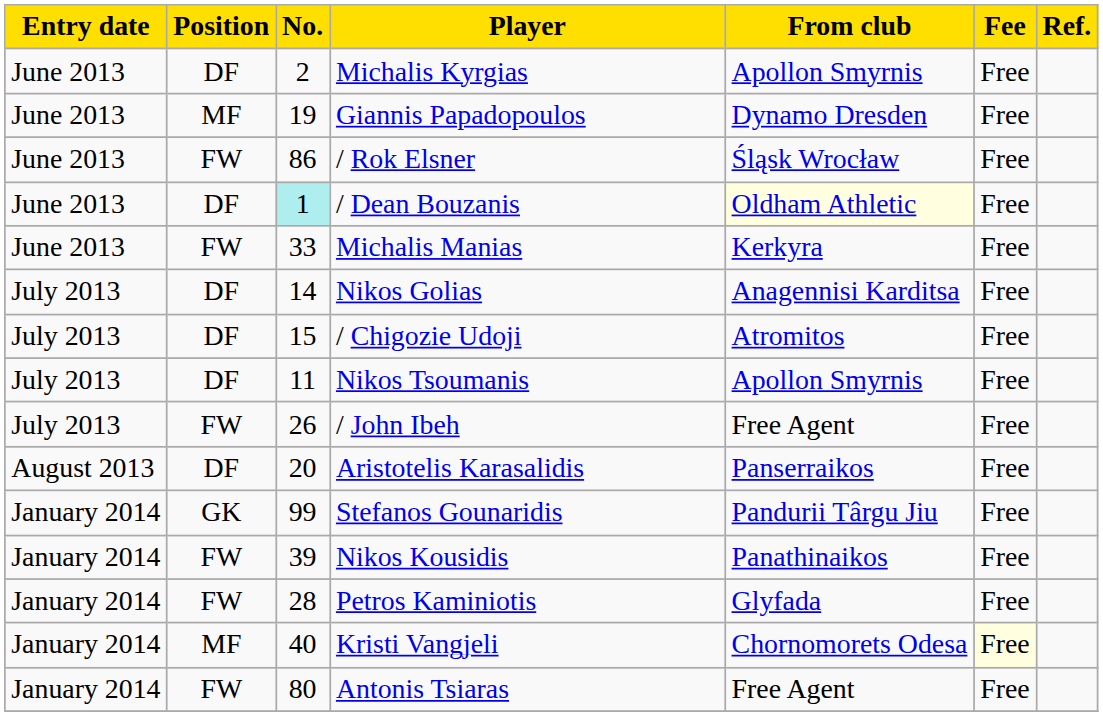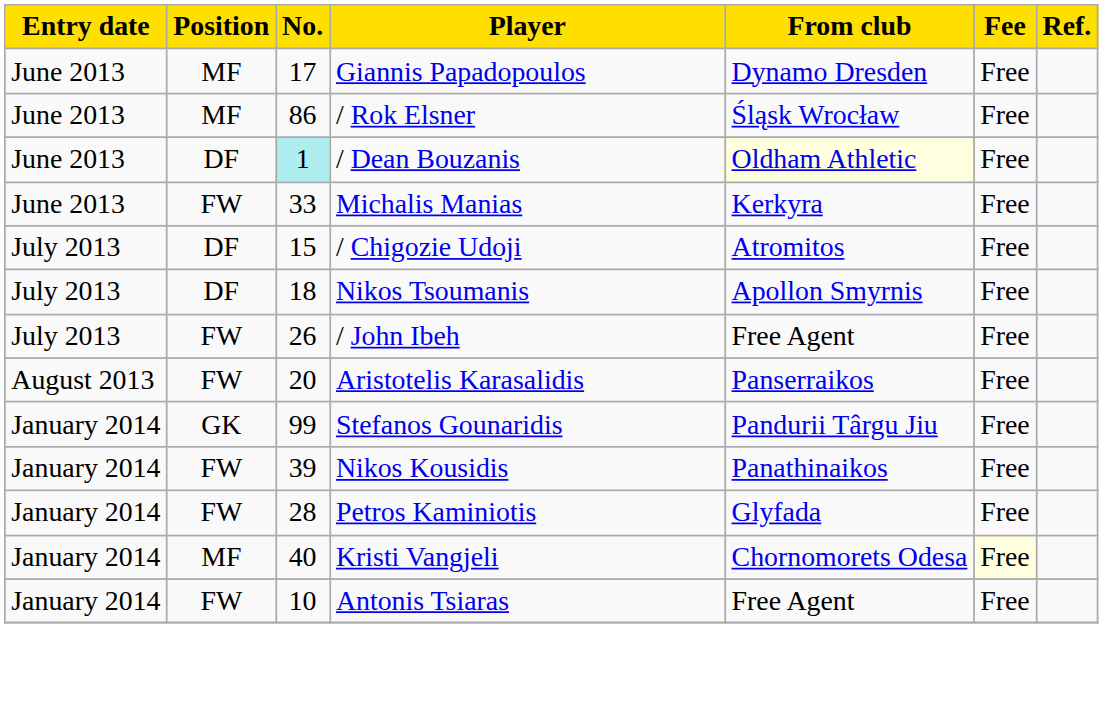- row: June 2013 | DF | 2 | Michalis Kyrgias | Apollon Smyrnis | Free
Giannis Papadopoulos | No.: 19 -> 17
/ Rok Elsner | Position: FW -> MF
- row: July 2013 | DF | 14 | Nikos Golias | Anagennisi Karditsa | Free
Nikos Tsoumanis | No.: 11 -> 18
Aristotelis Karasalidis | Position: DF -> FW
Antonis Tsiaras | No.: 80 -> 10
